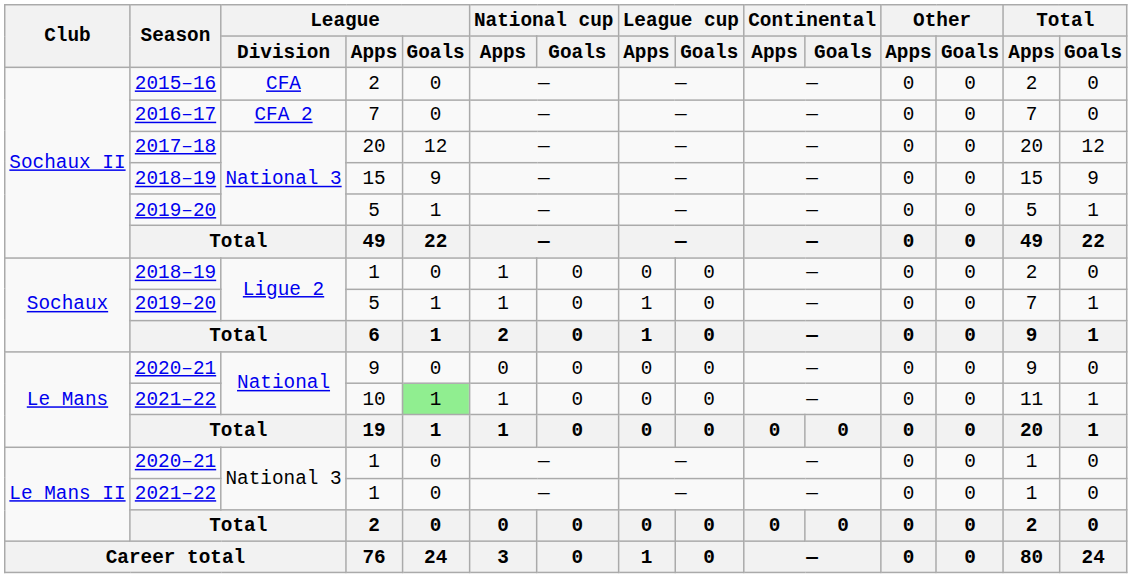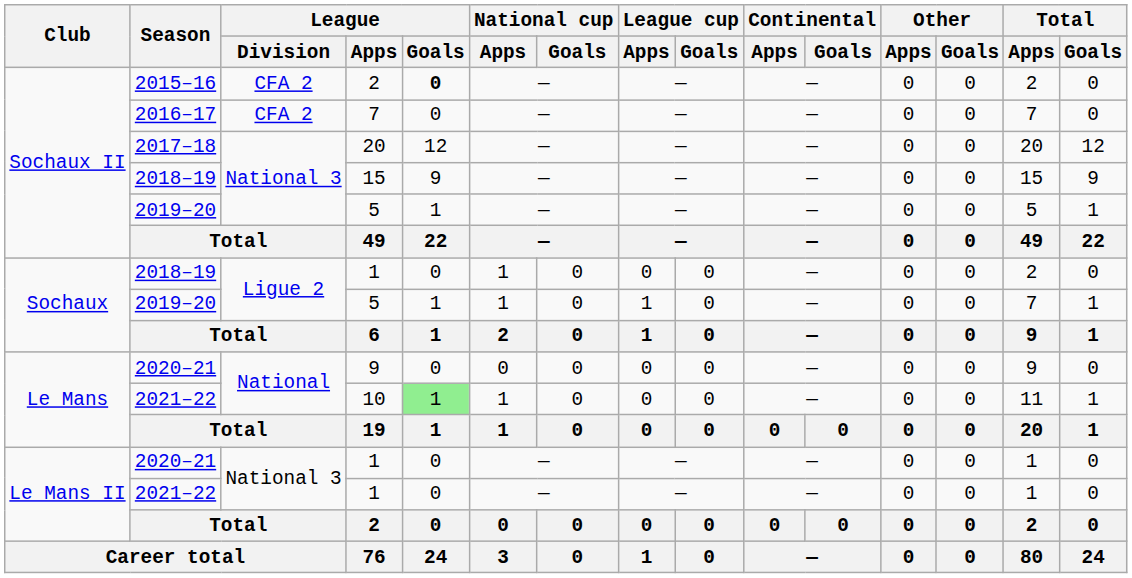2015–16 / 2 | League / Division: CFA -> CFA 2
2015–16 / 2 | League / Goals: normal -> bold
